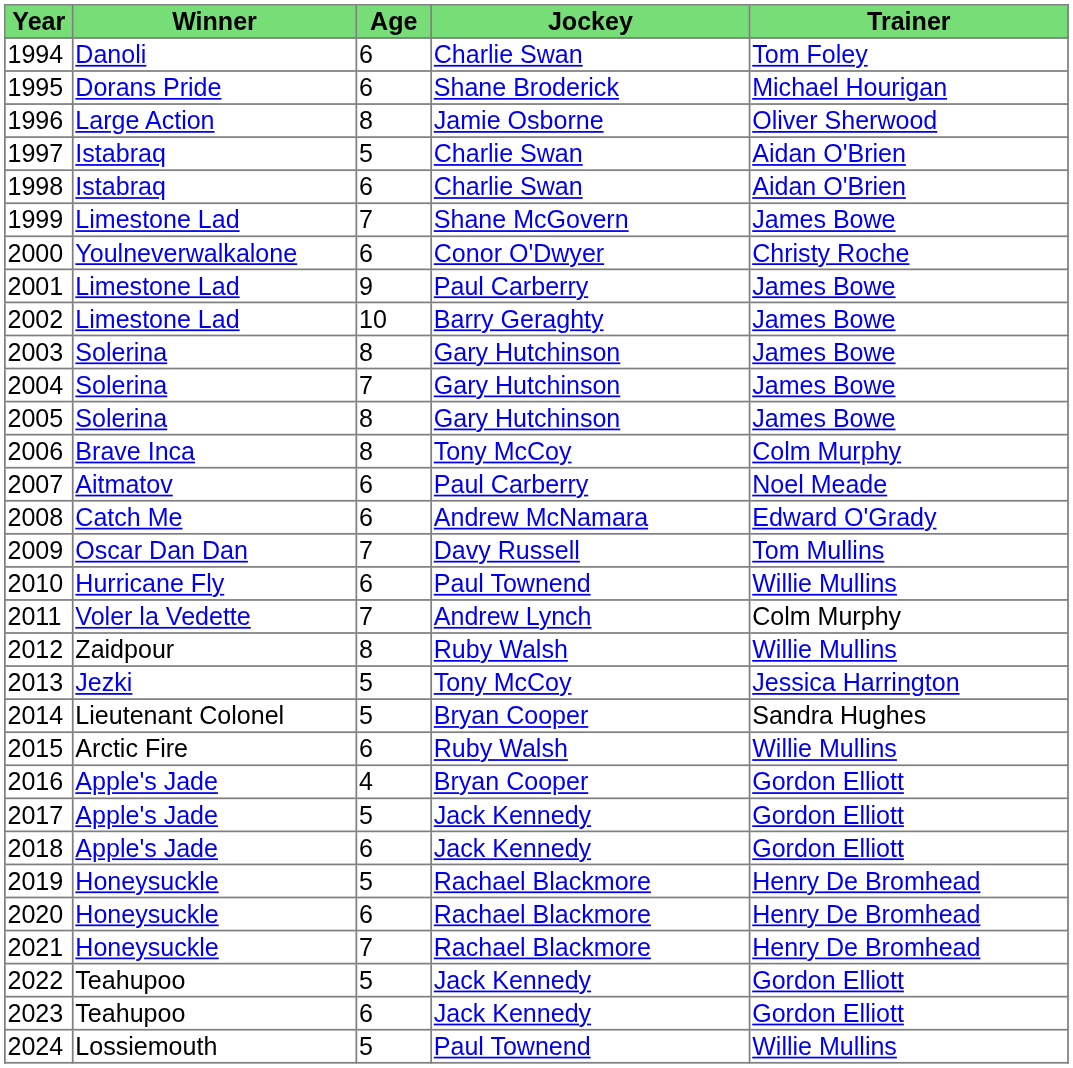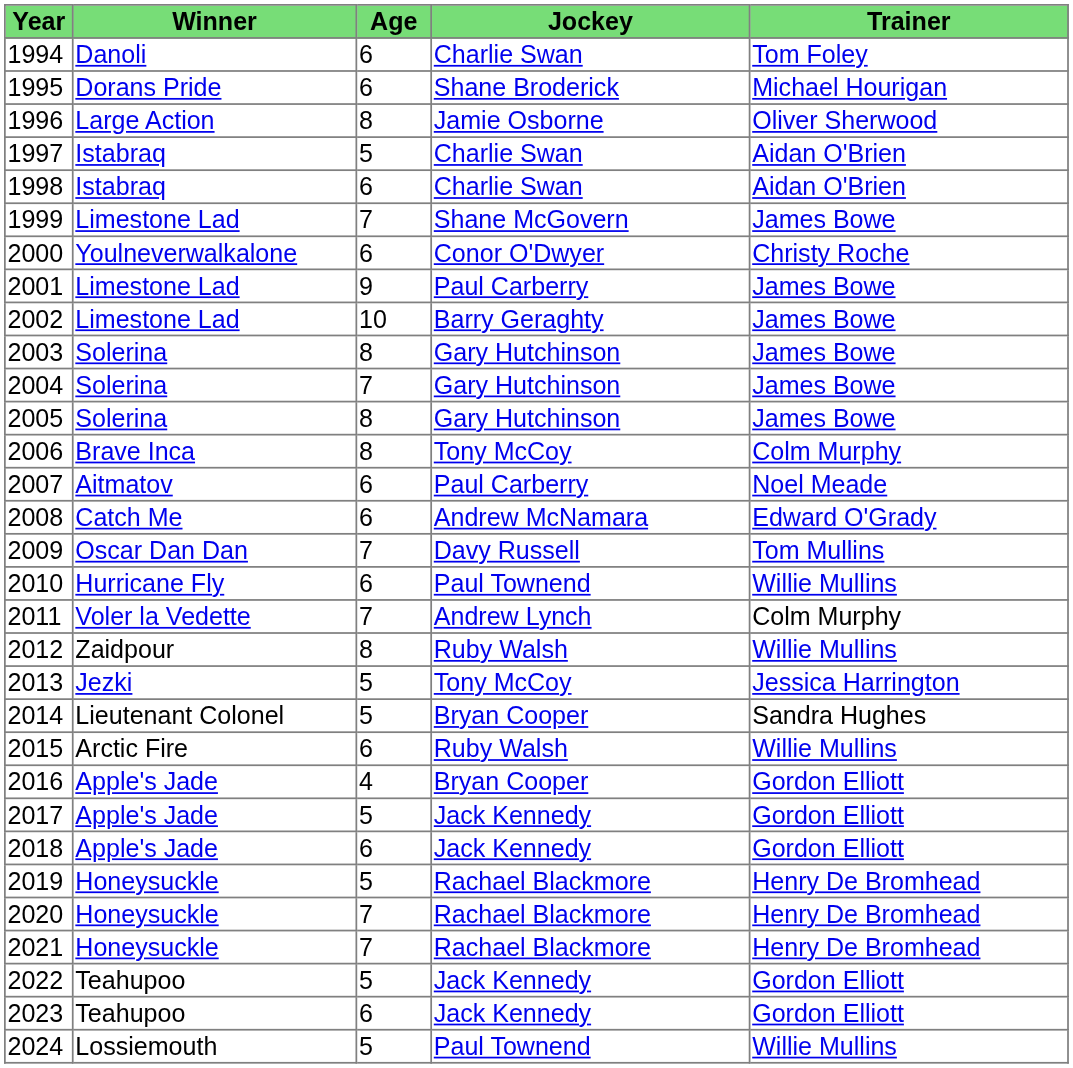2020 | Age: 6 -> 7
